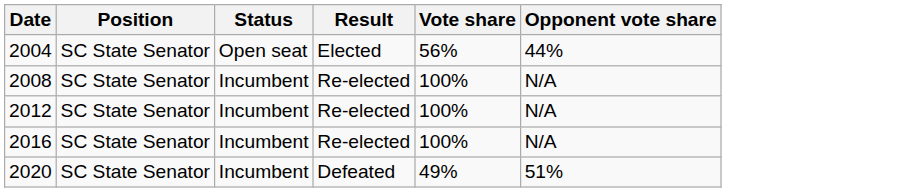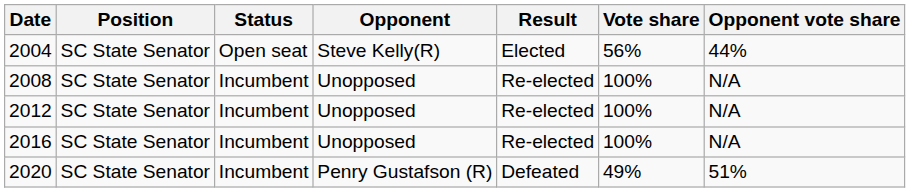+ column: Opponent | Steve Kelly(R) | Unopposed | Unopposed | Unopposed | Penry Gustafson (R)
